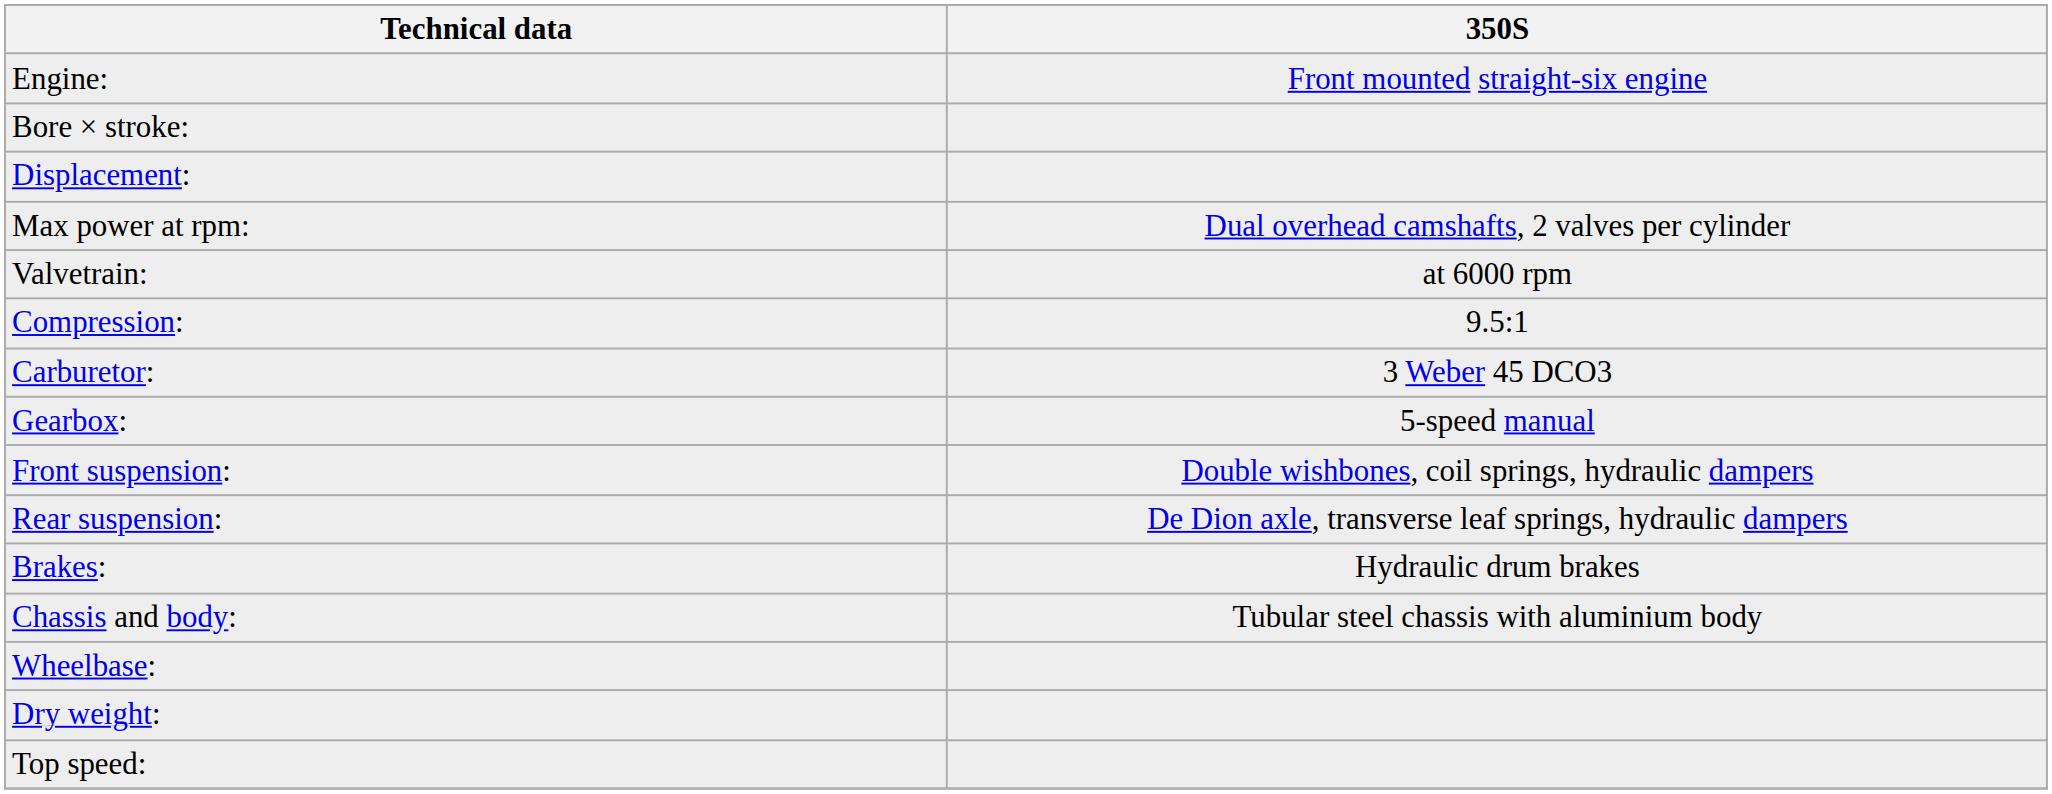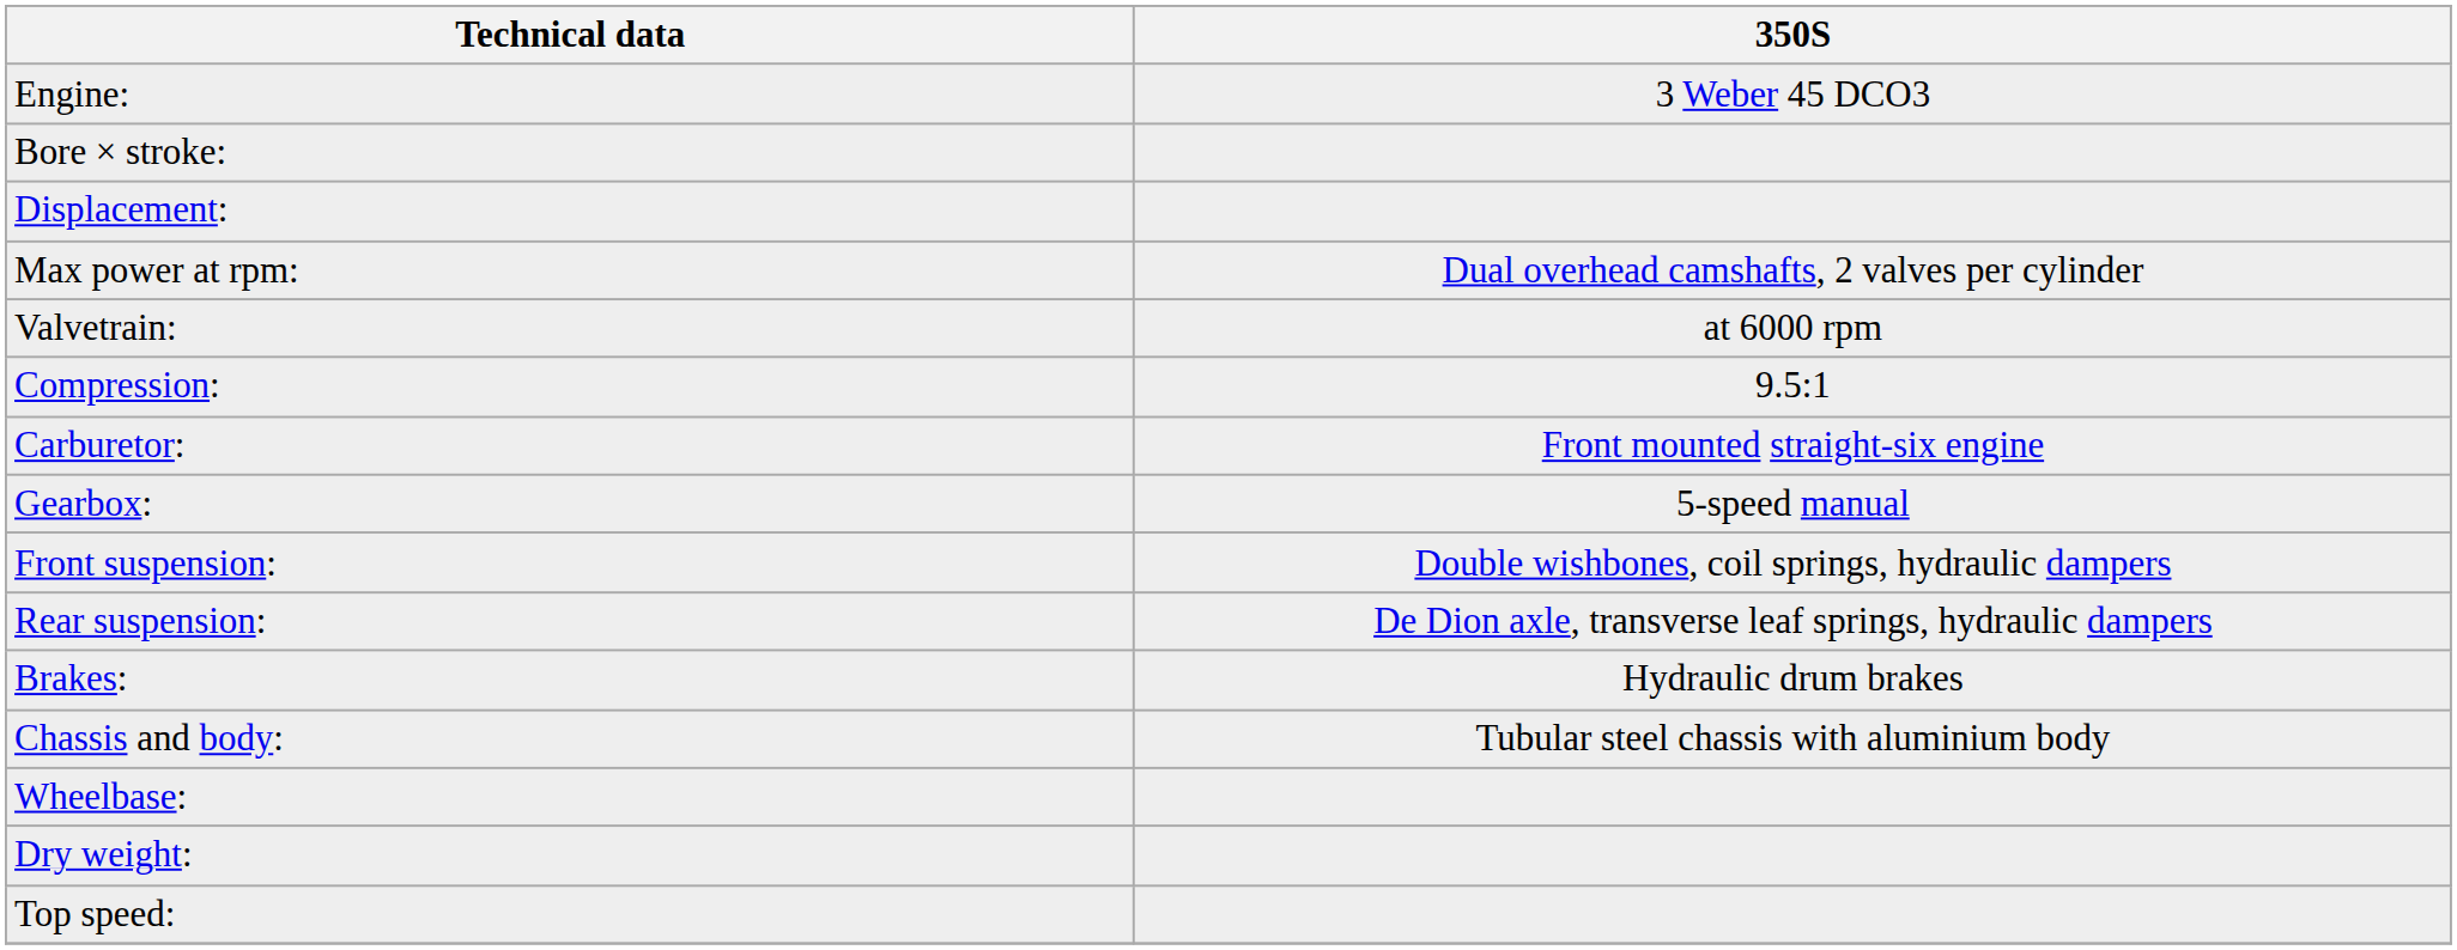Engine: | 350S: Front mounted straight-six engine -> 3 Weber 45 DCO3
Carburetor: | 350S: 3 Weber 45 DCO3 -> Front mounted straight-six engine
